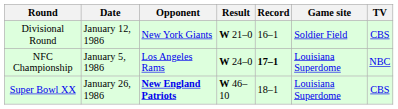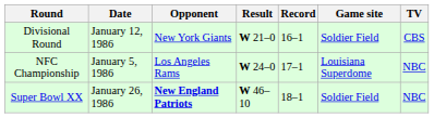NFC Championship | Record: bold -> normal
Super Bowl XX | Game site: Louisiana Superdome -> Soldier Field
Super Bowl XX | TV: CBS -> NBC
